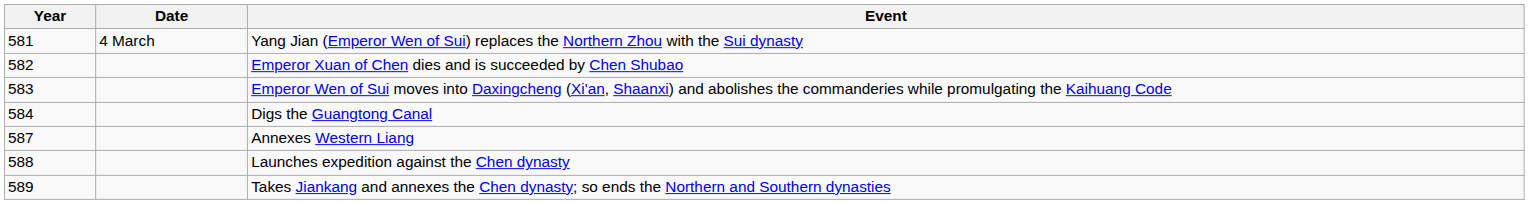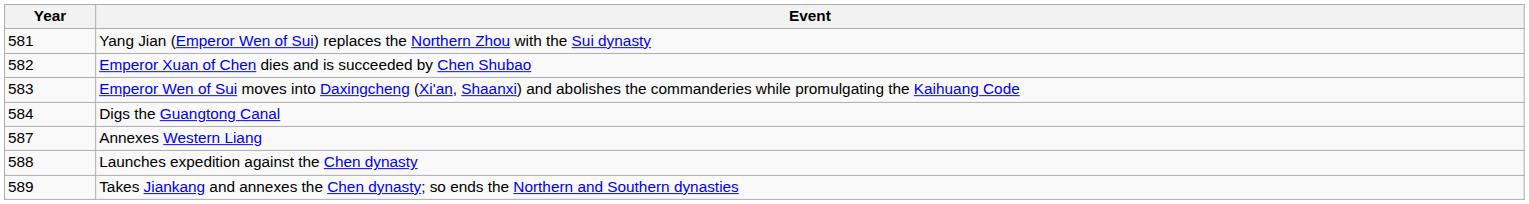- column: Date | 4 March
